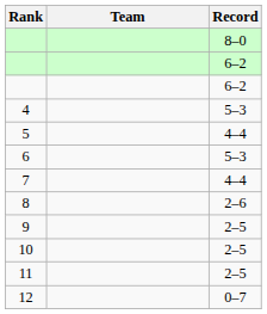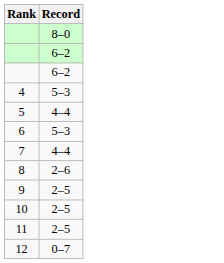- column: Team
